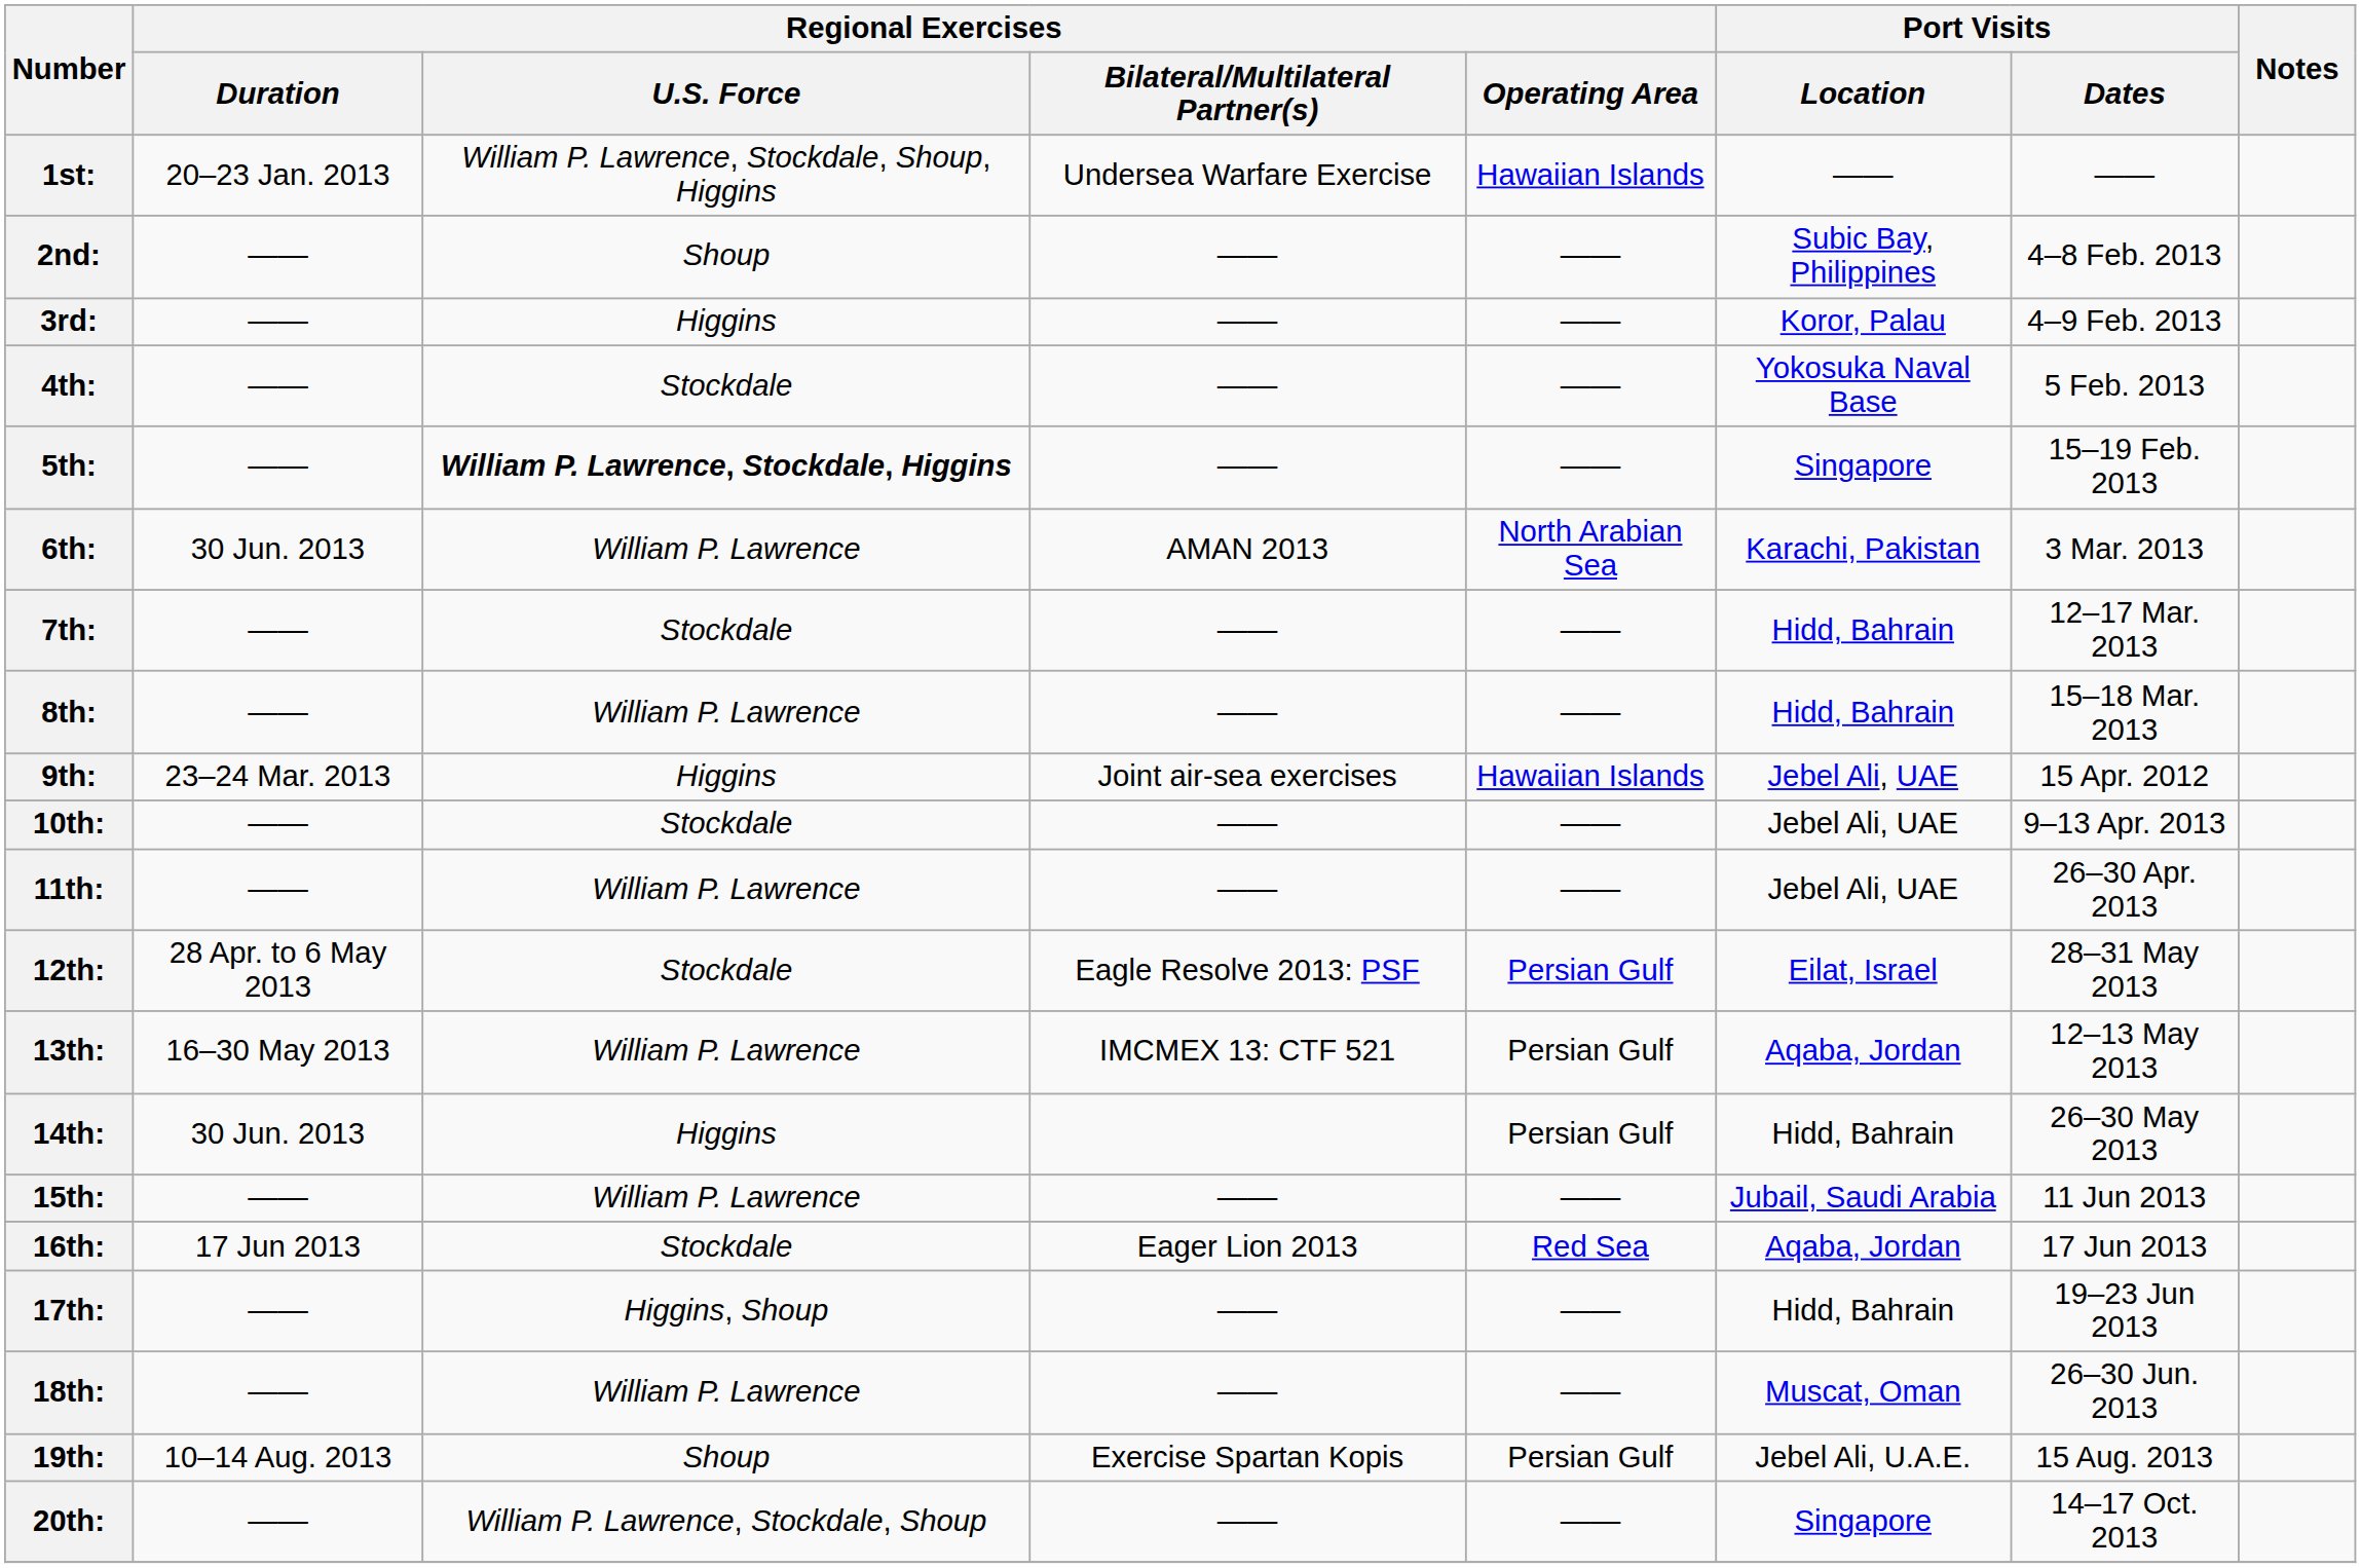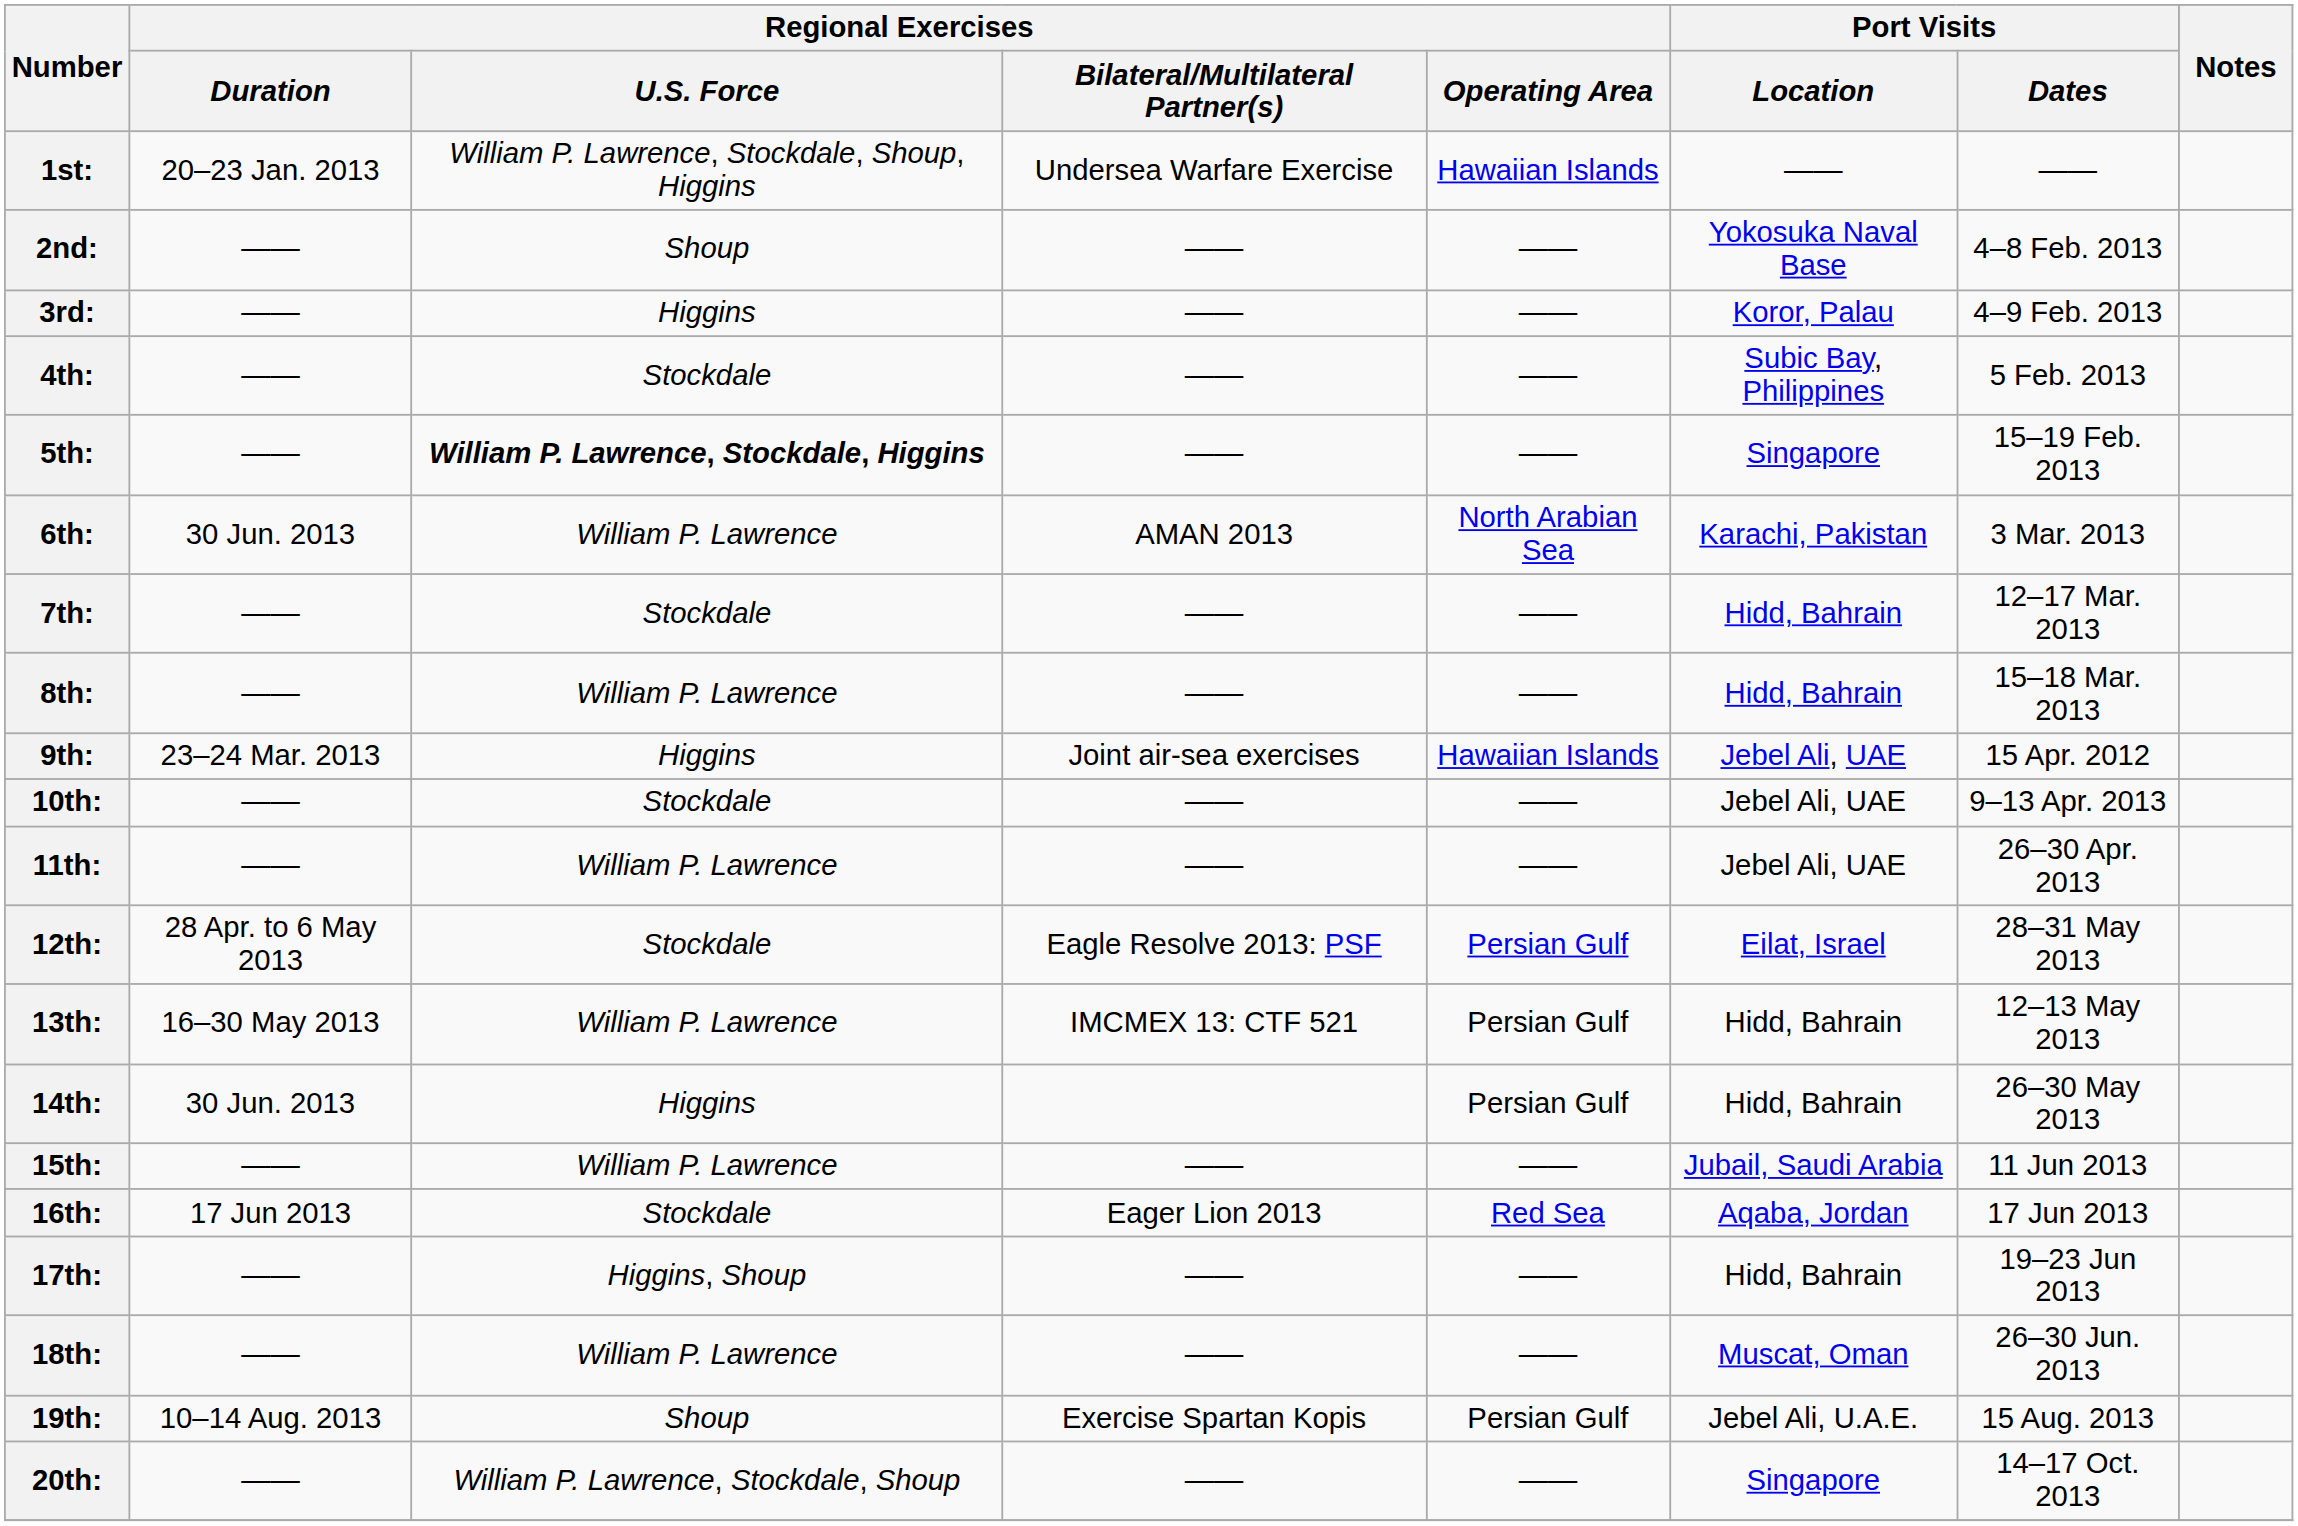2nd: | Port Visits / Location: Subic Bay, Philippines -> Yokosuka Naval Base
4th: | Port Visits / Location: Yokosuka Naval Base -> Subic Bay, Philippines
13th: | Port Visits / Location: Aqaba, Jordan -> Hidd, Bahrain
